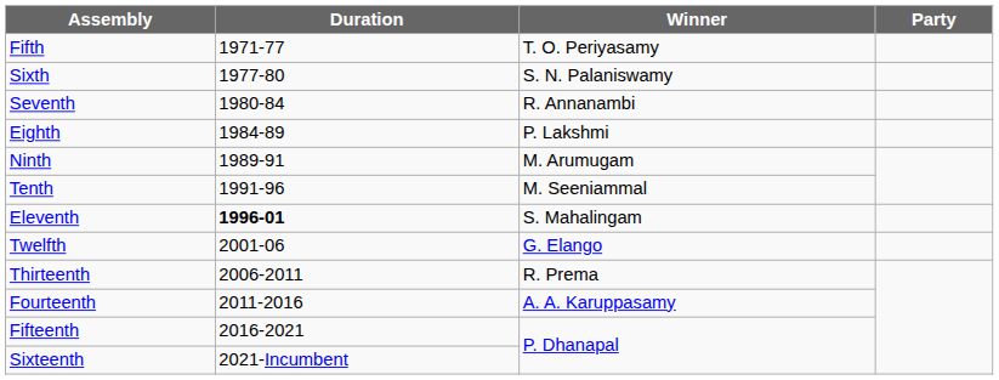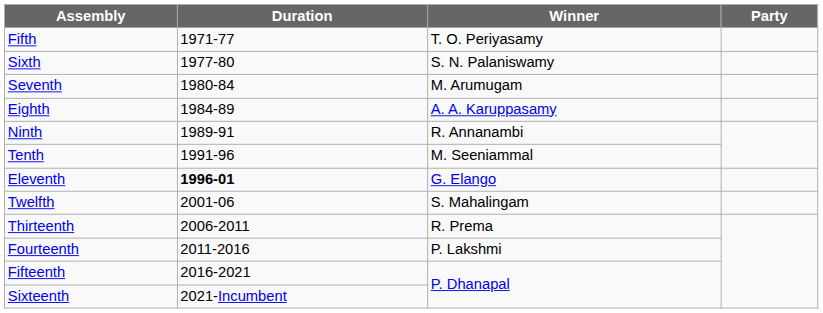Seventh | Winner: R. Annanambi -> M. Arumugam
Eighth | Winner: P. Lakshmi -> A. A. Karuppasamy
Ninth | Winner: M. Arumugam -> R. Annanambi
Eleventh | Winner: S. Mahalingam -> G. Elango
Twelfth | Winner: G. Elango -> S. Mahalingam
Fourteenth | Winner: A. A. Karuppasamy -> P. Lakshmi
